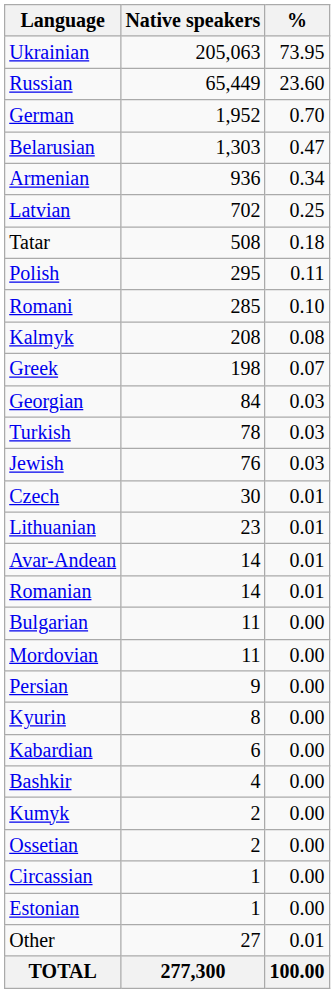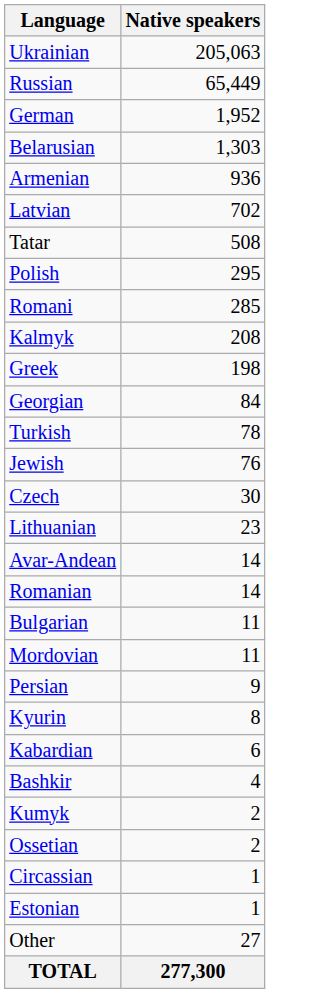- column: % | 73.95 | 23.60 | 0.70 | 0.47 | 0.34 | 0.25 | 0.18 | 0.11 | 0.10 | 0.08 | 0.07 | 0.03 | 0.03 | 0.03 | 0.01 | 0.01 | 0.01 | 0.01 | 0.00 | 0.00 | 0.00 | 0.00 | 0.00 | 0.00 | 0.00 | 0.00 | 0.00 | 0.00 | 0.01 | 100.00
